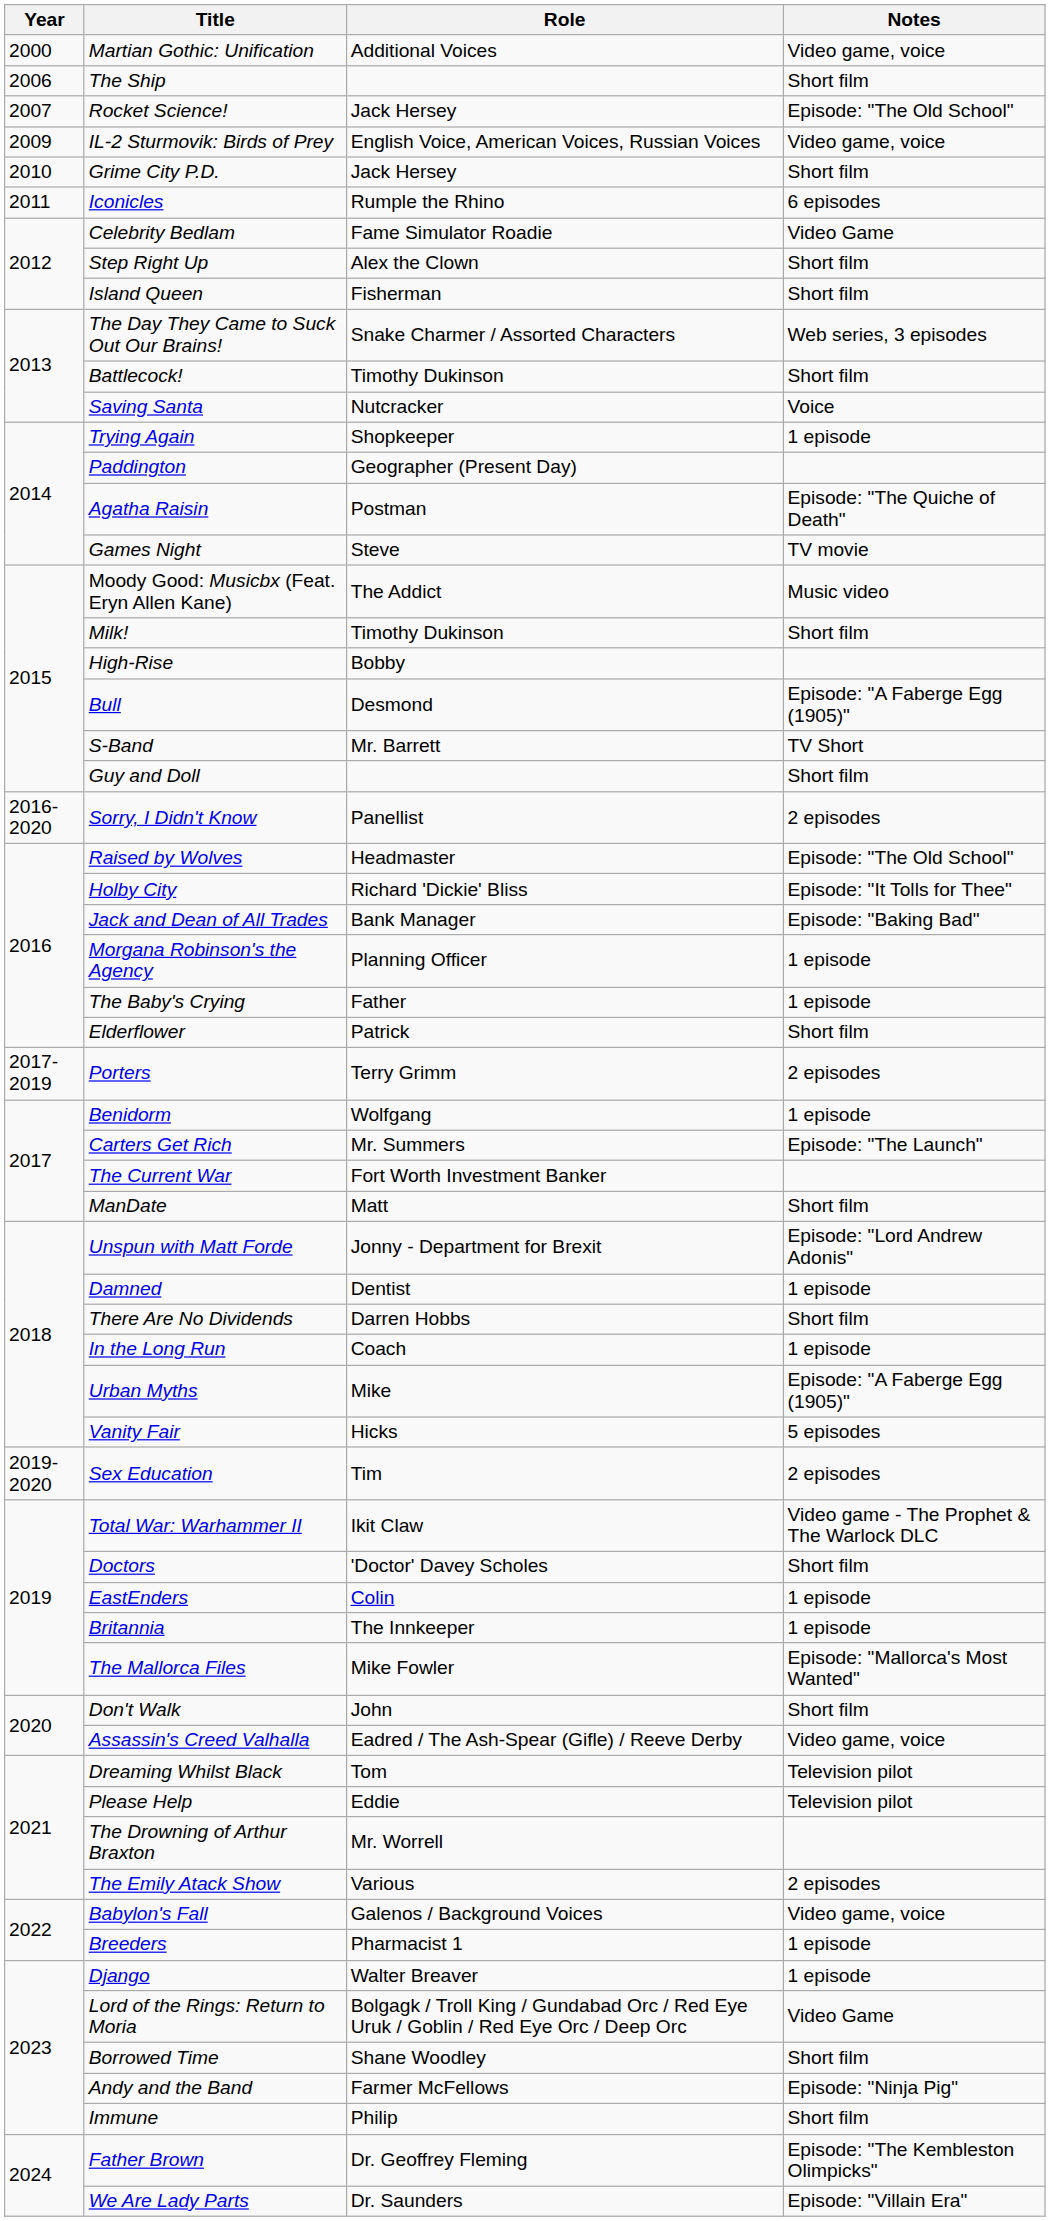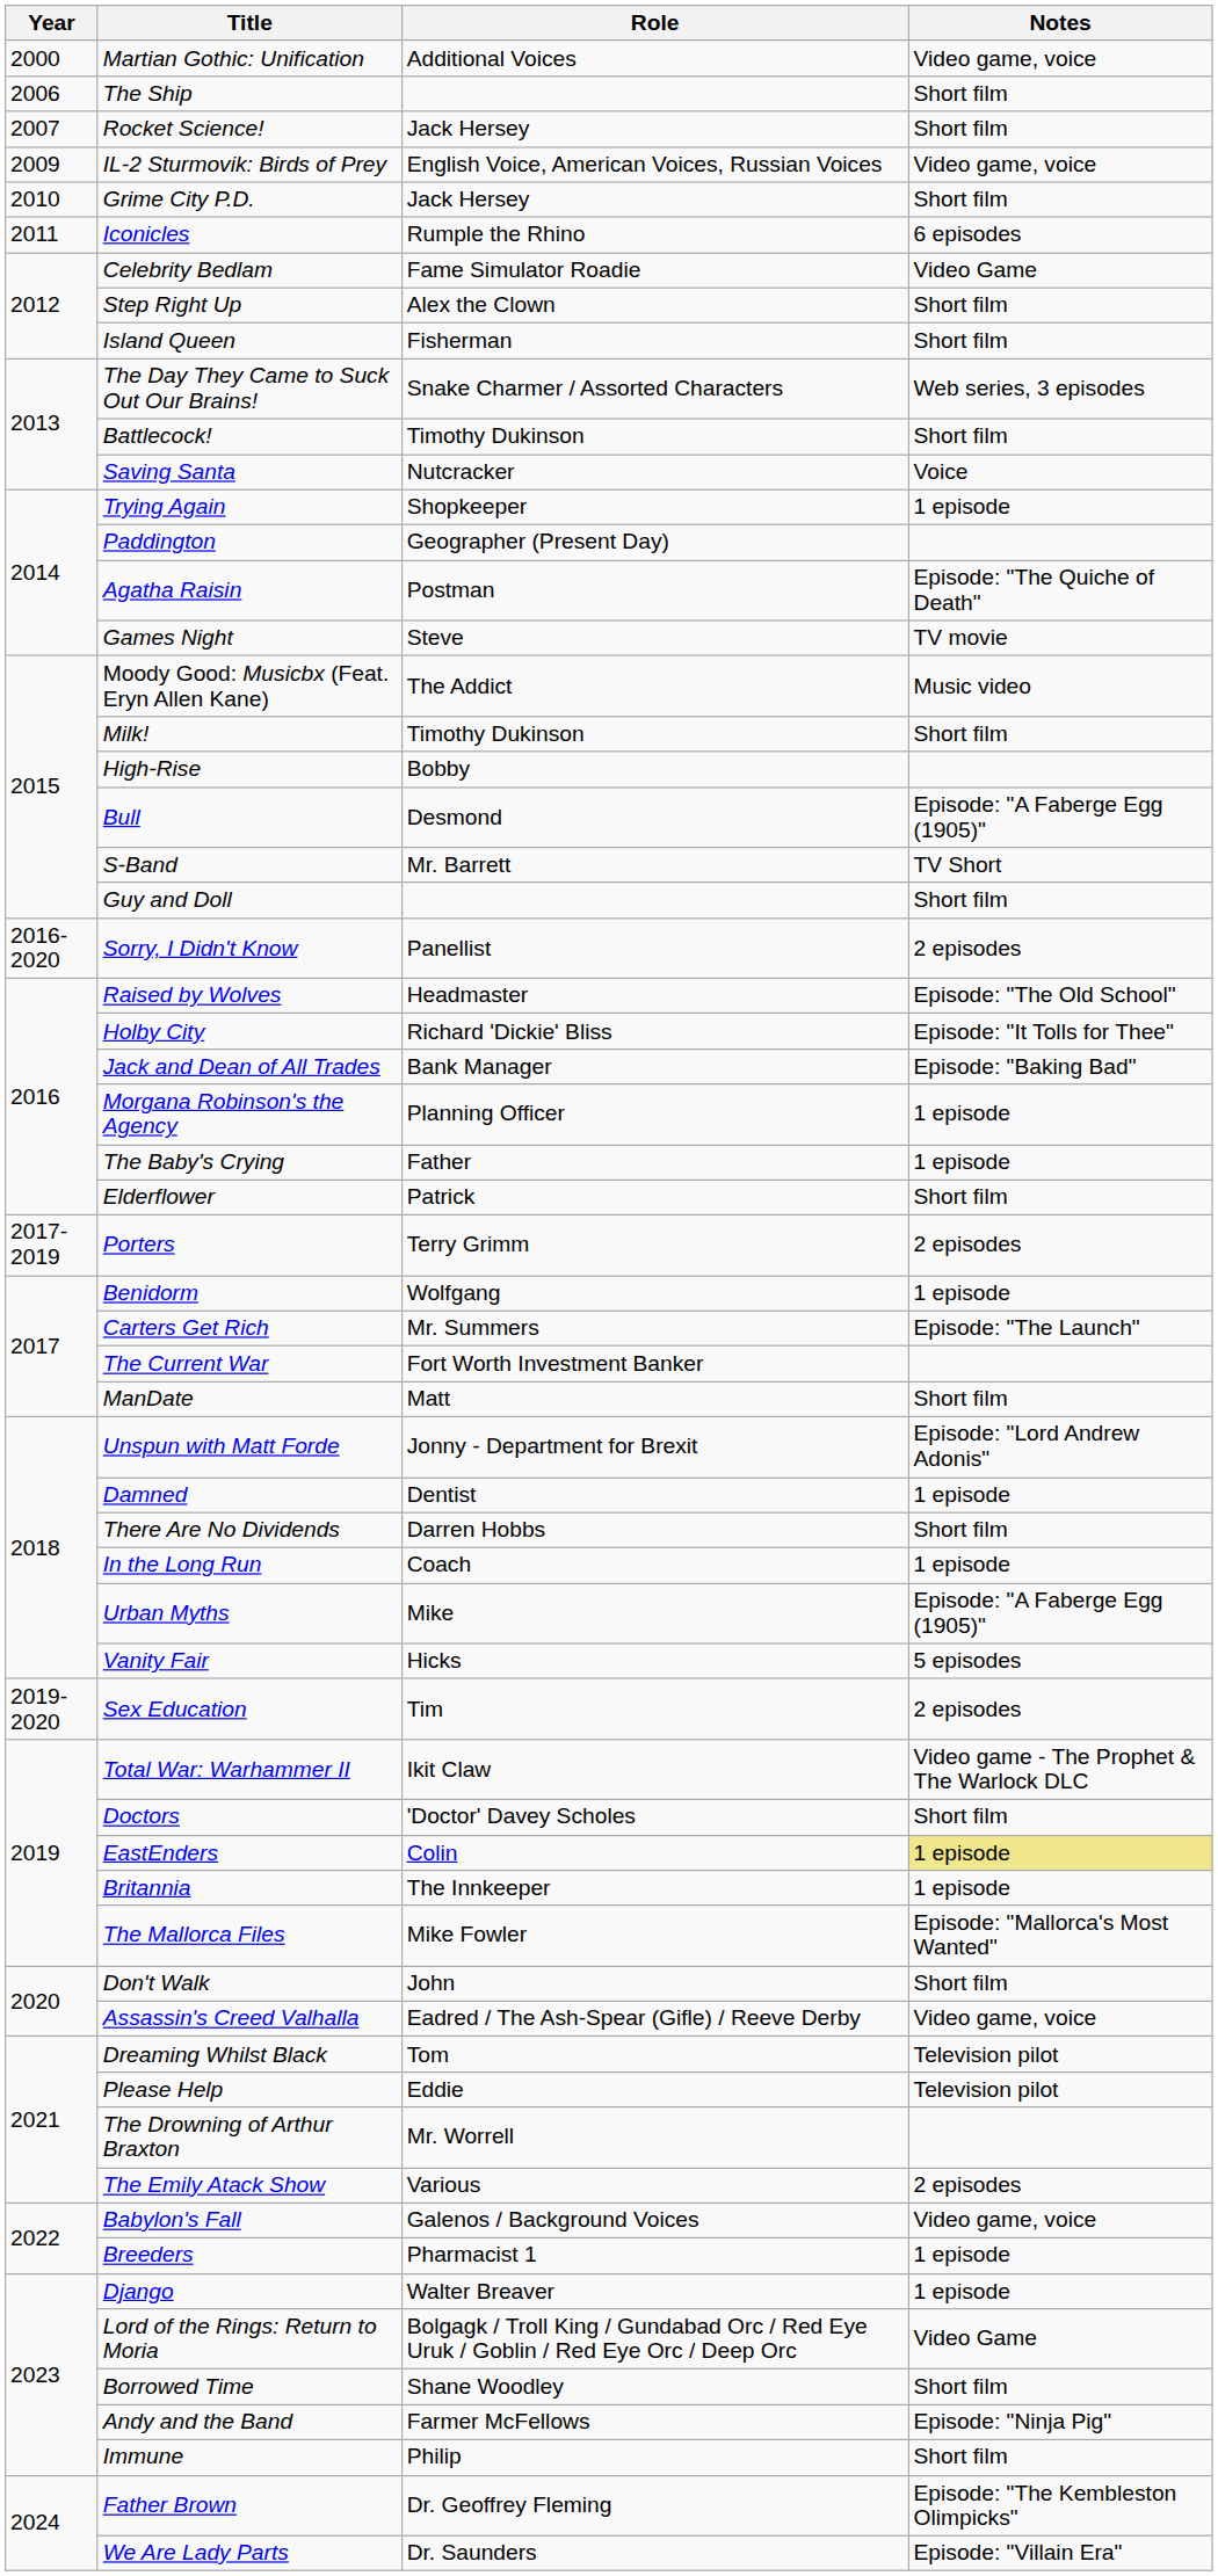Rocket Science! | Notes: Episode: "The Old School" -> Short film
EastEnders | Notes: no background -> khaki background
